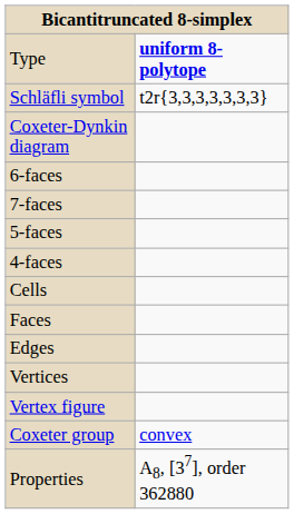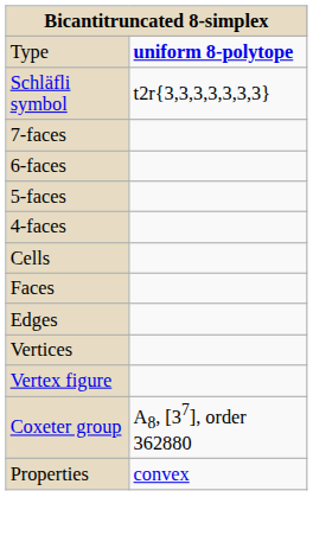- row: Coxeter-Dynkin diagram
rows swapped: 7-faces <-> 6-faces
Coxeter group | column 2: convex -> A8, [37], order 362880
Properties | column 2: A8, [37], order 362880 -> convex
